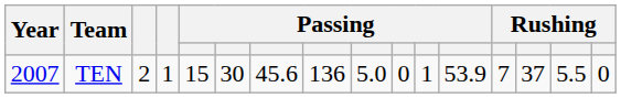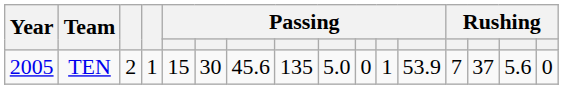TEN | Year: 2007 -> 2005
TEN | column 8: 136 -> 135
TEN | column 15: 5.5 -> 5.6
